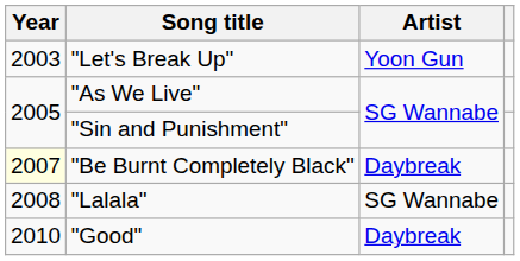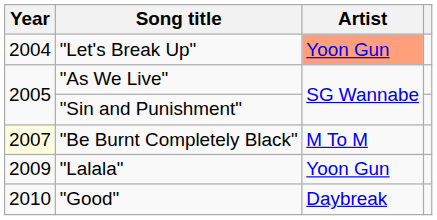"Let's Break Up" | Year: 2003 -> 2004
"Let's Break Up" | Artist: no background -> lightsalmon background
"Be Burnt Completely Black" | Artist: Daybreak -> M To M
"Lalala" | Year: 2008 -> 2009
"Lalala" | Artist: SG Wannabe -> Yoon Gun
